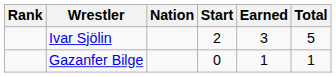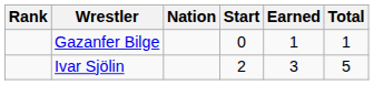rows swapped: Gazanfer Bilge <-> Ivar Sjölin
